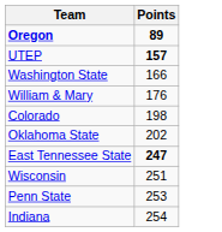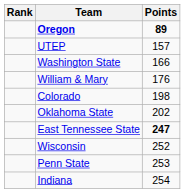+ column: Rank
UTEP | Points: bold -> normal
Wisconsin | Points: 251 -> 252
